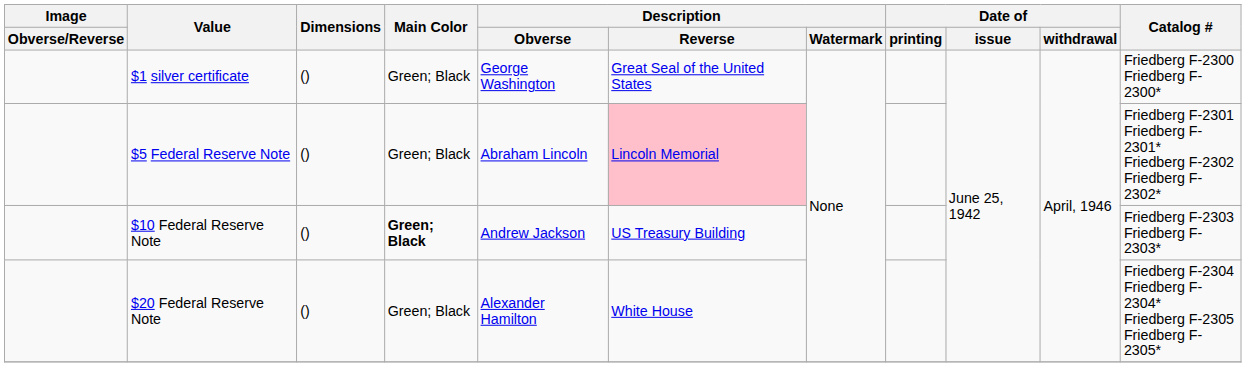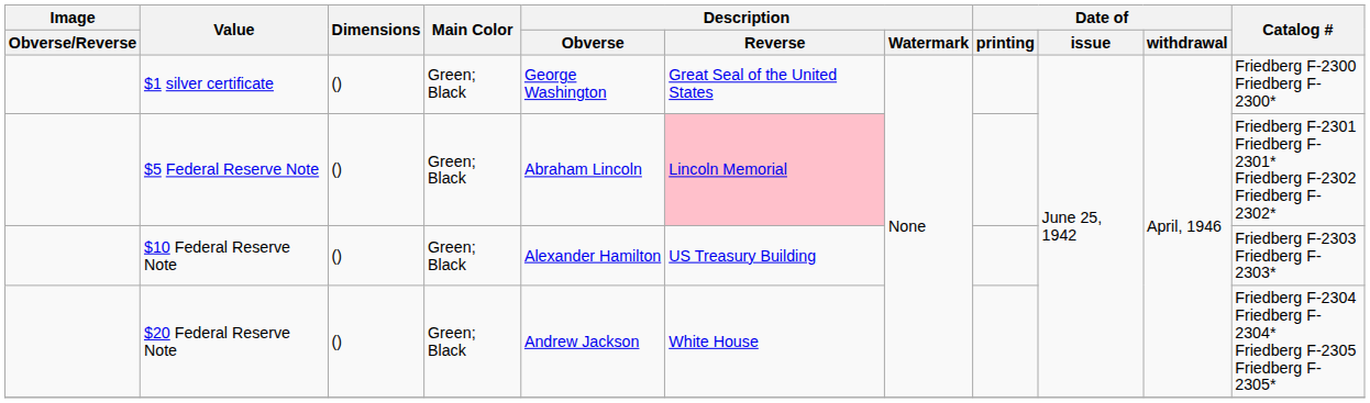$10 Federal Reserve Note | Main Color: bold -> normal
$10 Federal Reserve Note | Description / Obverse: Andrew Jackson -> Alexander Hamilton
$20 Federal Reserve Note | Description / Obverse: Alexander Hamilton -> Andrew Jackson
